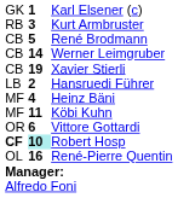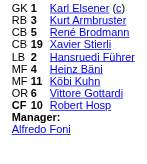- row: CB | 14 | Werner Leimgruber
Robert Hosp | column 2: paleturquoise background -> no background
- row: OL | 16 | René-Pierre Quentin
